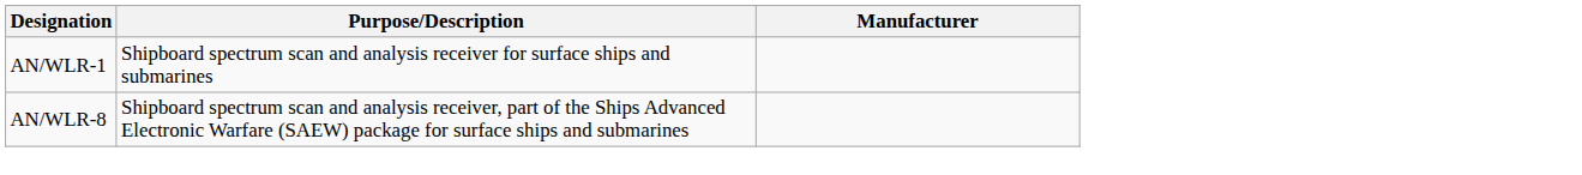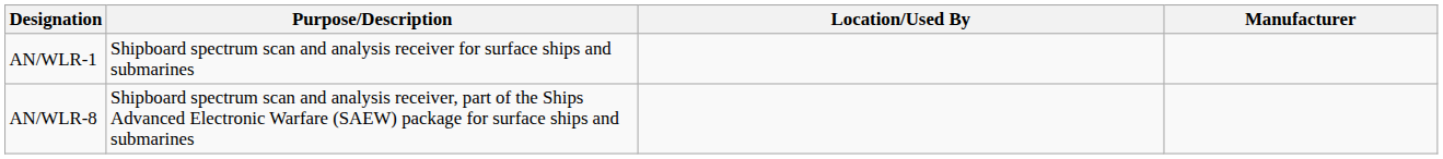+ column: Location/Used By
